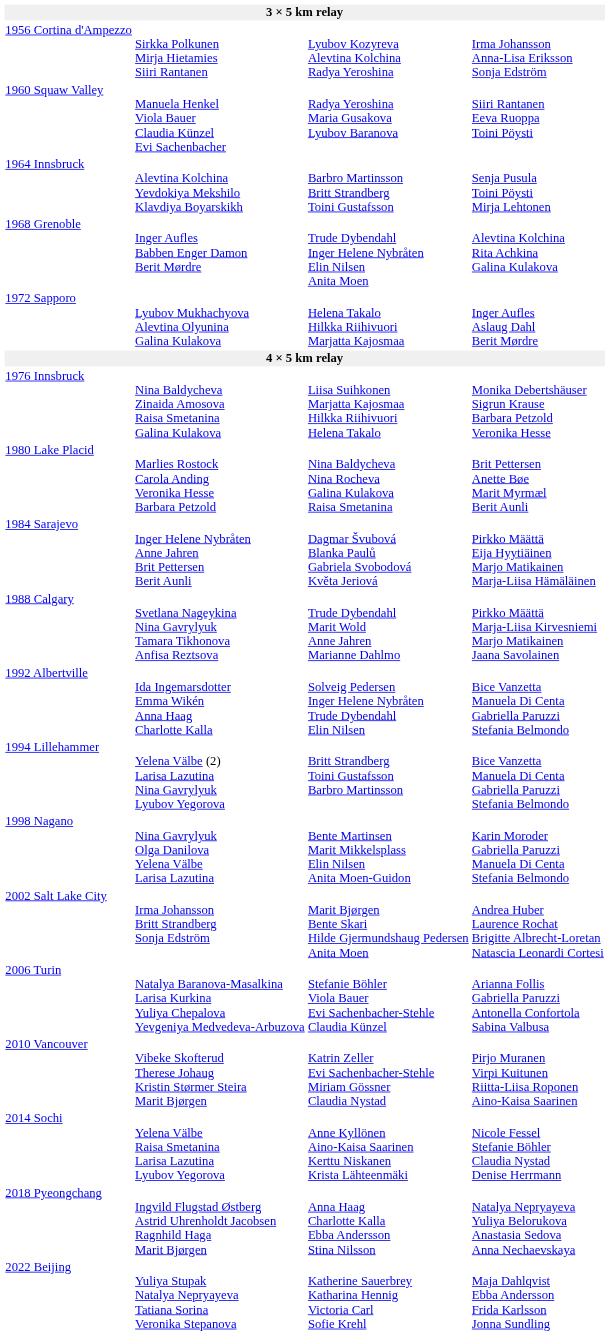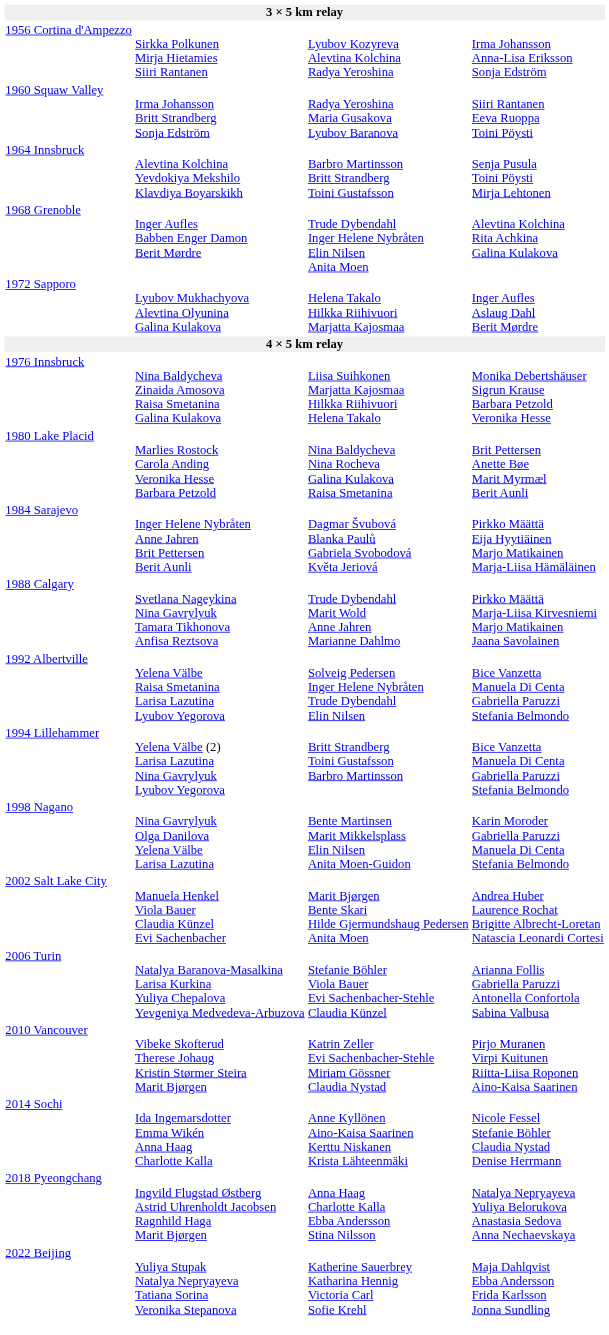1960 Squaw Valley | column 2: Manuela Henkel Viola Bauer Claudia Künzel Evi Sachenbacher -> Irma Johansson Britt Strandberg Sonja Edström
1992 Albertville | column 2: Ida Ingemarsdotter Emma Wikén Anna Haag Charlotte Kalla -> Yelena Välbe Raisa Smetanina Larisa Lazutina Lyubov Yegorova
2002 Salt Lake City | column 2: Irma Johansson Britt Strandberg Sonja Edström -> Manuela Henkel Viola Bauer Claudia Künzel Evi Sachenbacher
2014 Sochi | column 2: Yelena Välbe Raisa Smetanina Larisa Lazutina Lyubov Yegorova -> Ida Ingemarsdotter Emma Wikén Anna Haag Charlotte Kalla
